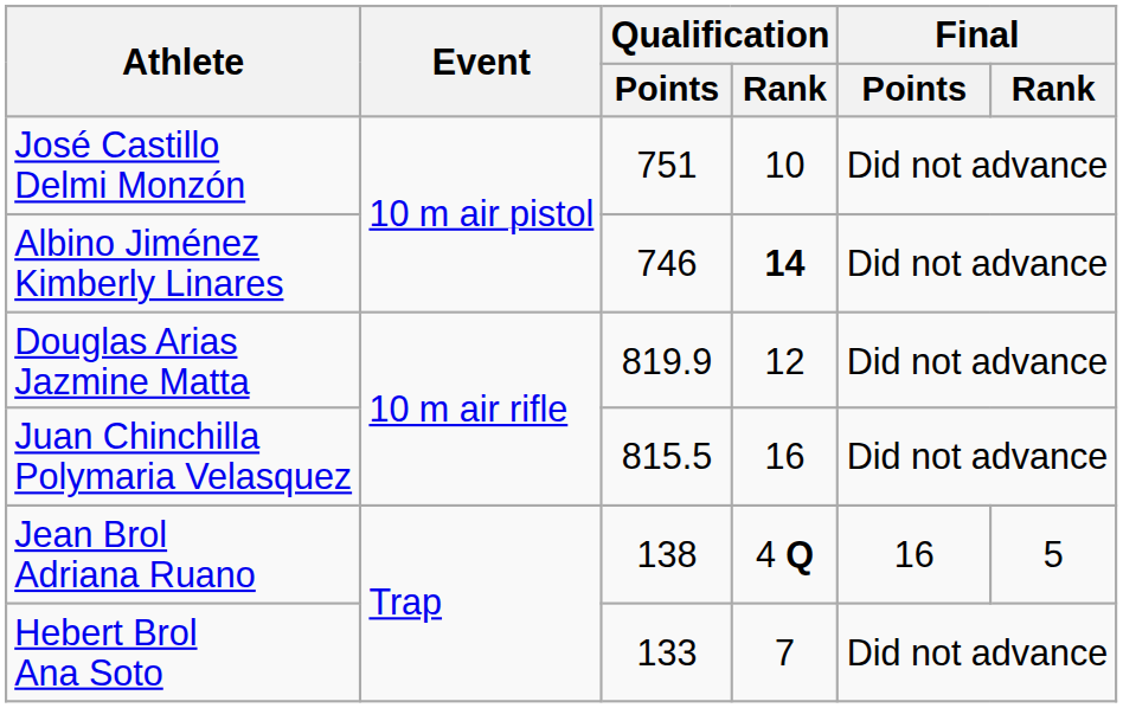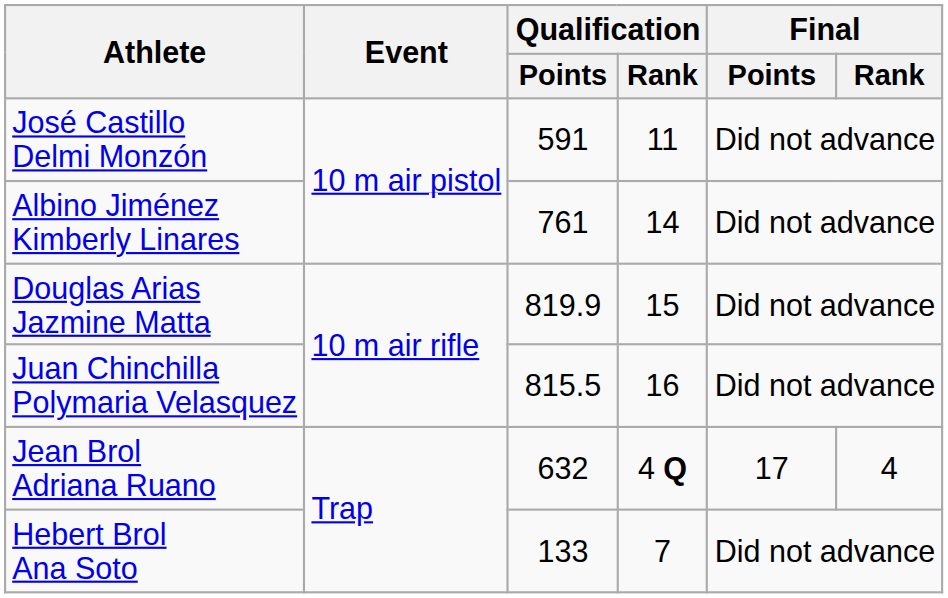José Castillo Delmi Monzón | Qualification / Points: 751 -> 591
José Castillo Delmi Monzón | Qualification / Rank: 10 -> 11
Albino Jiménez Kimberly Linares | Qualification / Points: 746 -> 761
Albino Jiménez Kimberly Linares | Qualification / Rank: bold -> normal
Douglas Arias Jazmine Matta | Qualification / Rank: 12 -> 15
Jean Brol Adriana Ruano | Qualification / Points: 138 -> 632
Jean Brol Adriana Ruano | Final / Points: 16 -> 17
Jean Brol Adriana Ruano | Final / Rank: 5 -> 4
